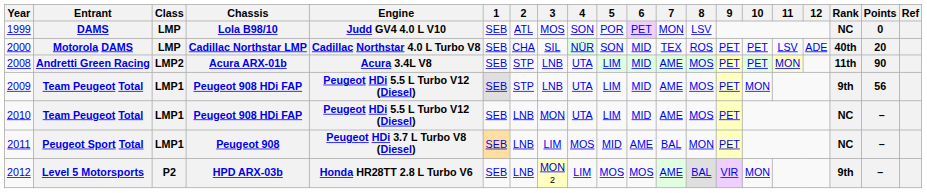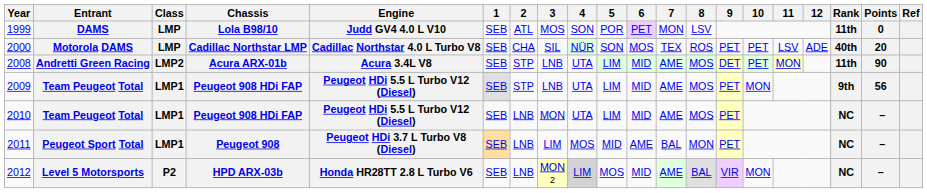1999 | Rank: NC -> 11th
2000 | 6: MID -> MOS
2008 | 9: PET -> DET
2012 | 4: no background -> lightgrey background
2012 | 6: MOS -> MID
2012 | Rank: 9th -> NC
